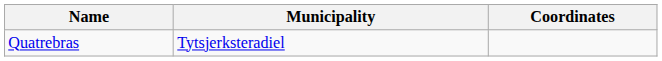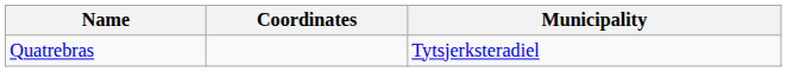columns swapped: Municipality <-> Coordinates
